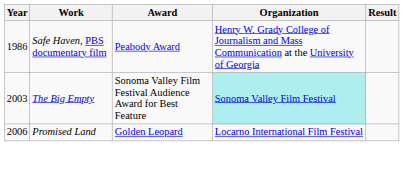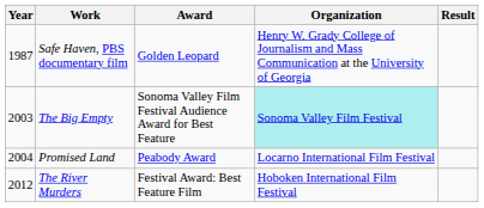Safe Haven, PBS documentary film | Year: 1986 -> 1987
Safe Haven, PBS documentary film | Award: Peabody Award -> Golden Leopard
Promised Land | Year: 2006 -> 2004
Promised Land | Award: Golden Leopard -> Peabody Award
+ row: 2012 | The River Murders | Festival Award: Best Feature Film | Hoboken International Film Festival
